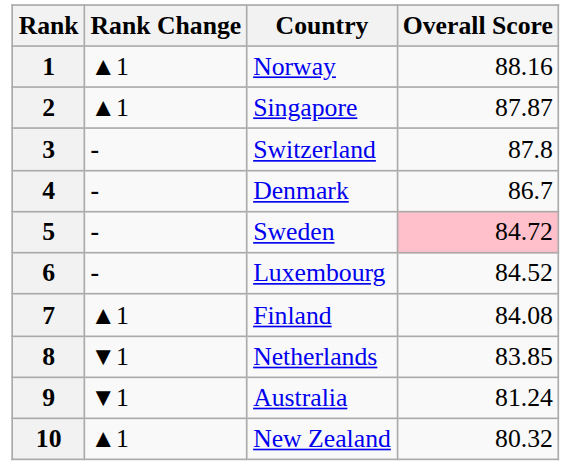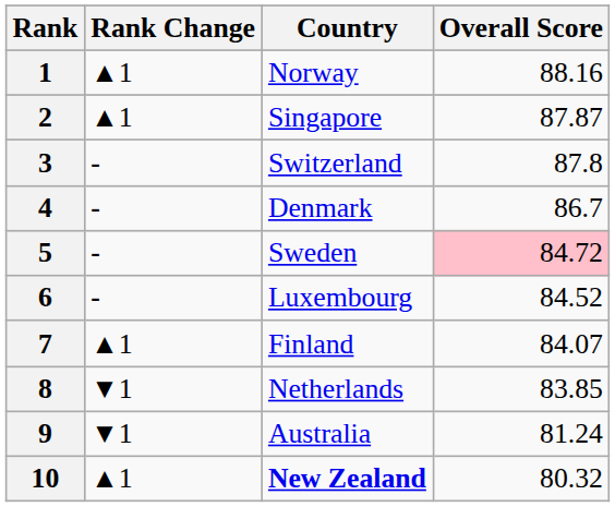7 | Overall Score: 84.08 -> 84.07
10 | Country: normal -> bold
